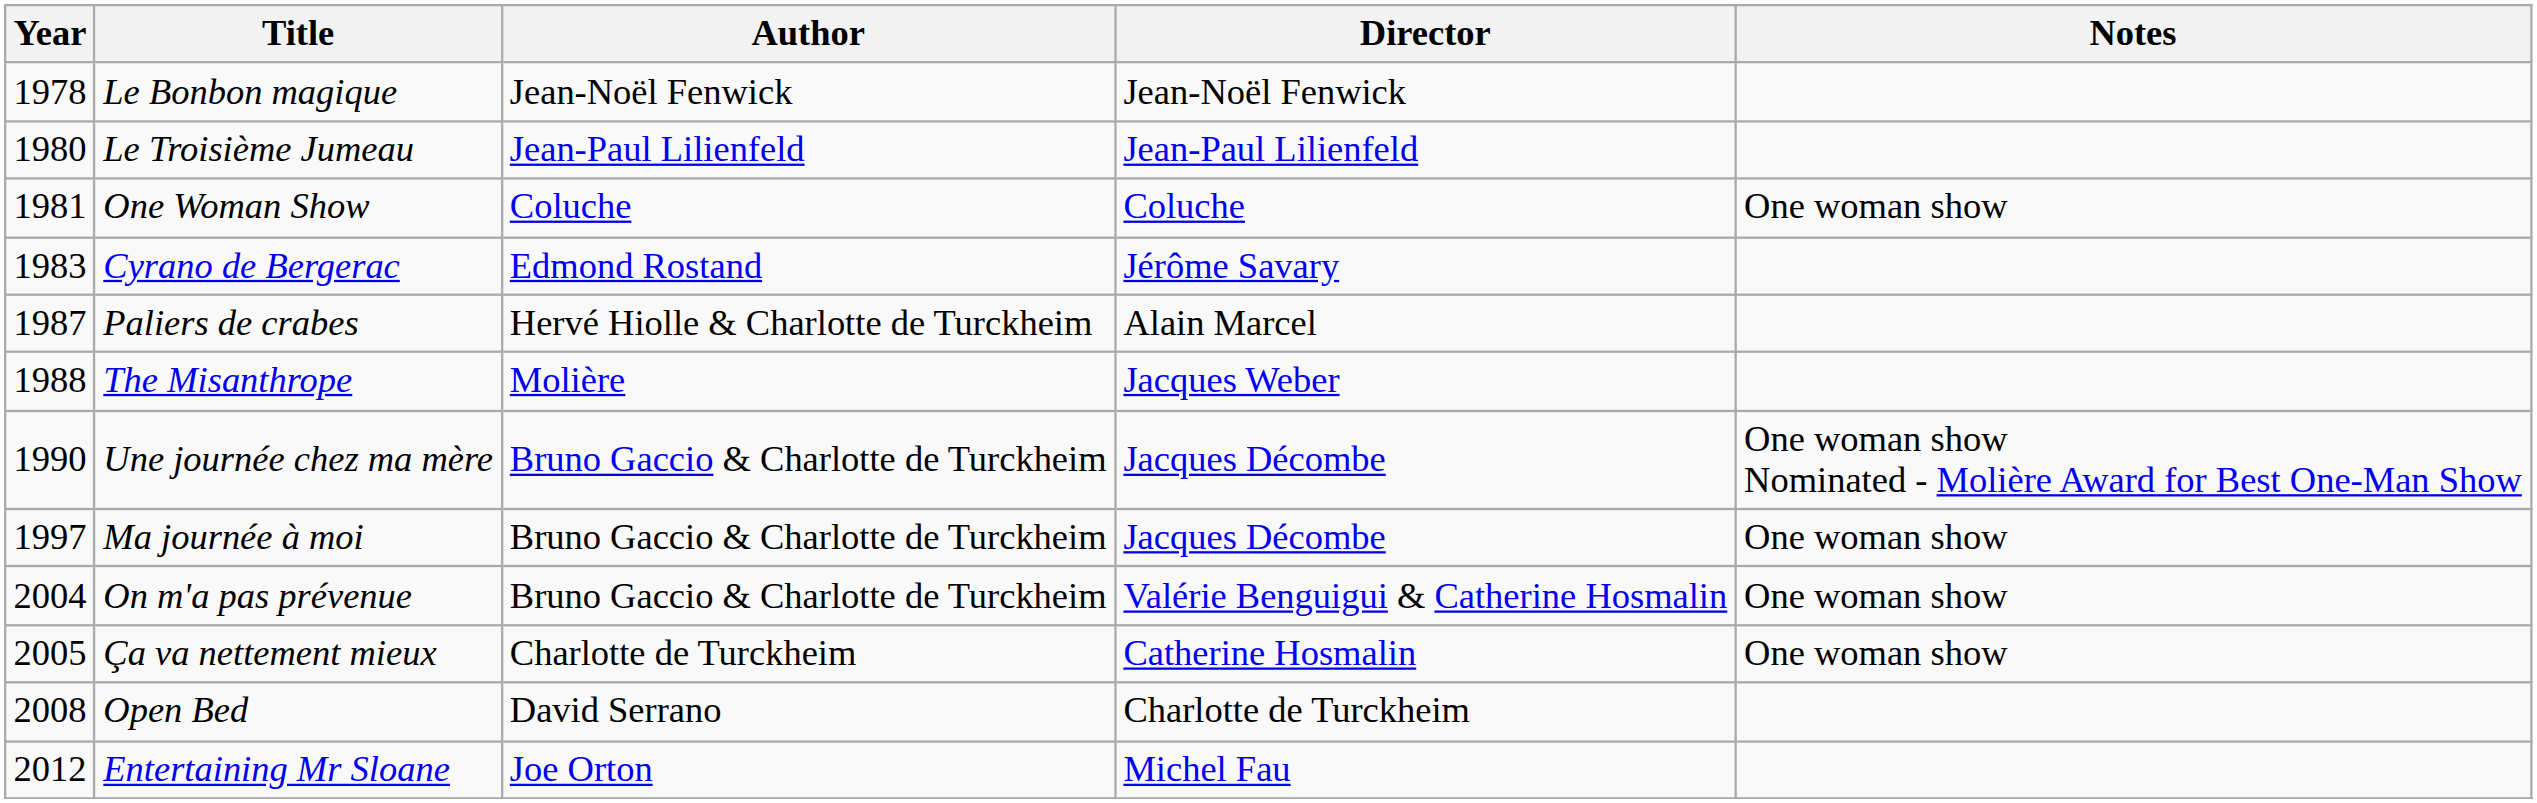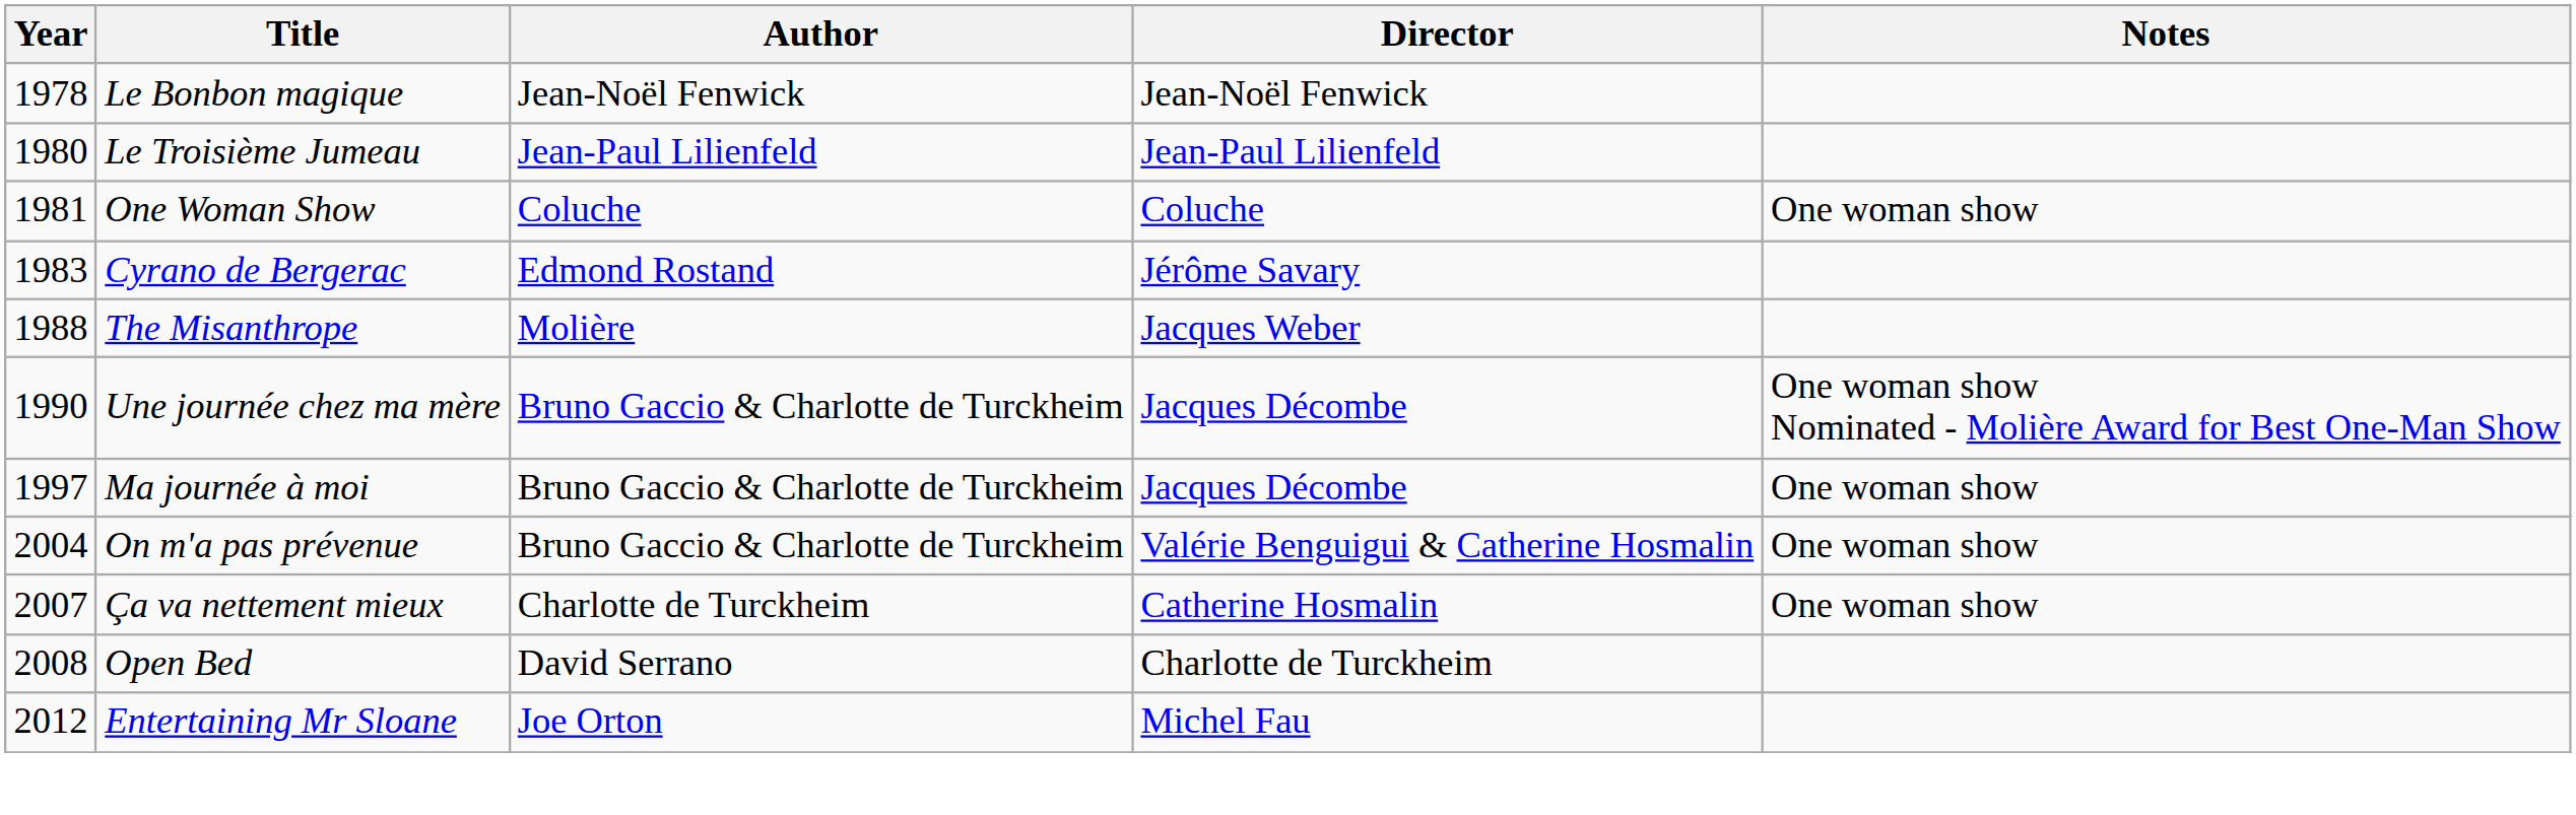- row: 1987 | Paliers de crabes | Hervé Hiolle & Charlotte de Turckheim | Alain Marcel
Ça va nettement mieux | Year: 2005 -> 2007
